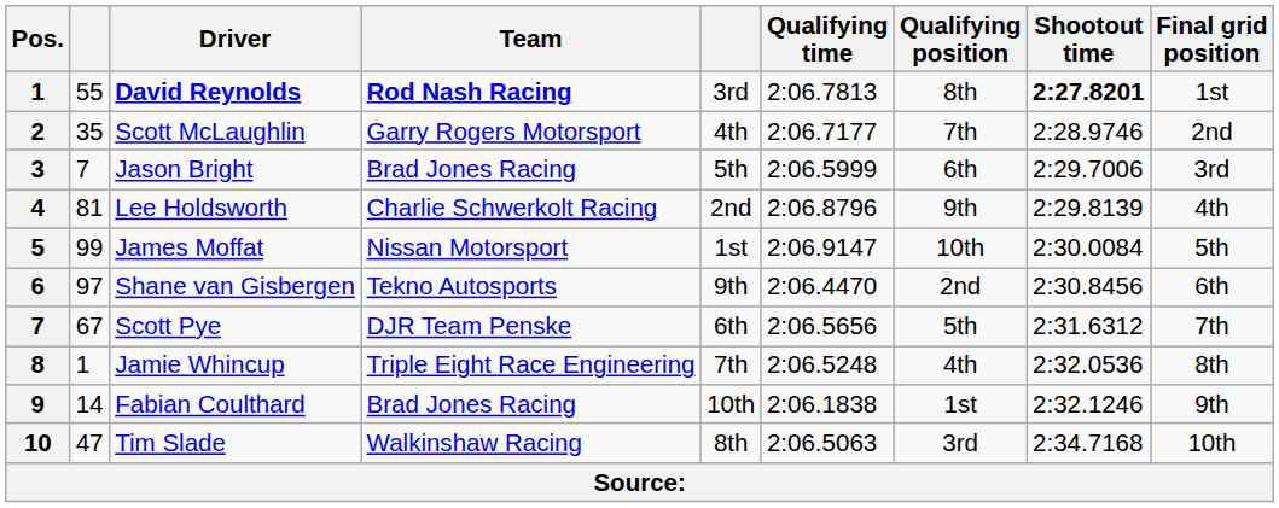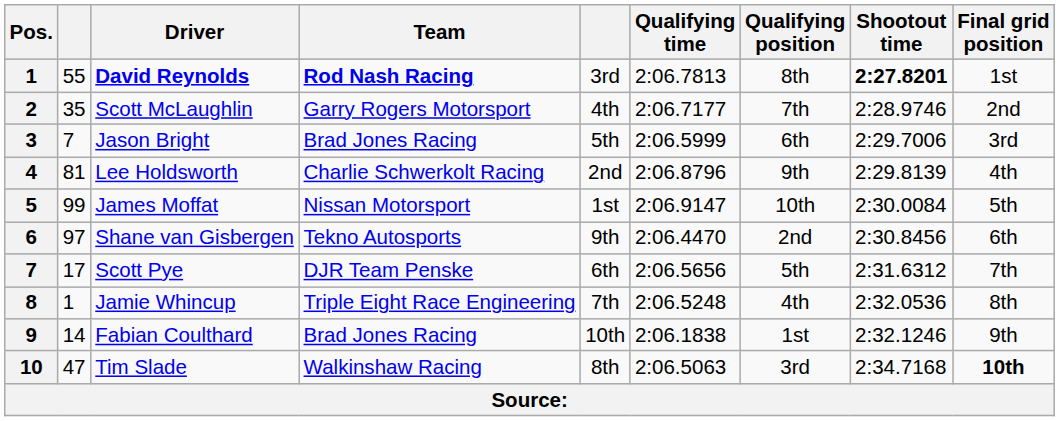Scott Pye | column 2: 67 -> 17
Tim Slade | Final grid position: normal -> bold
